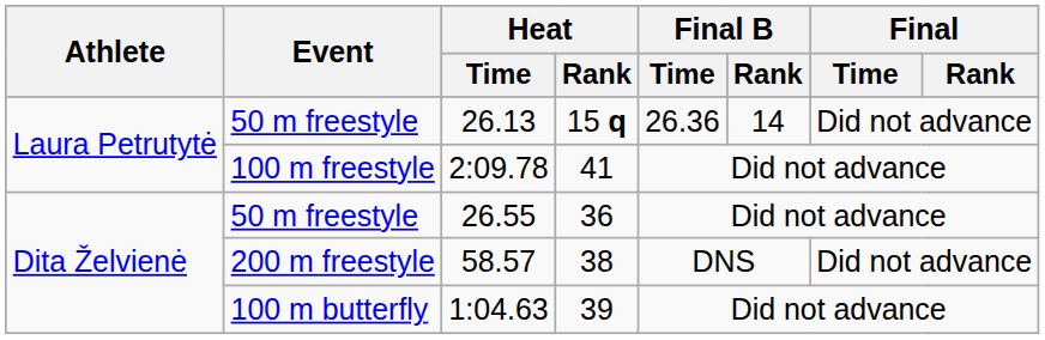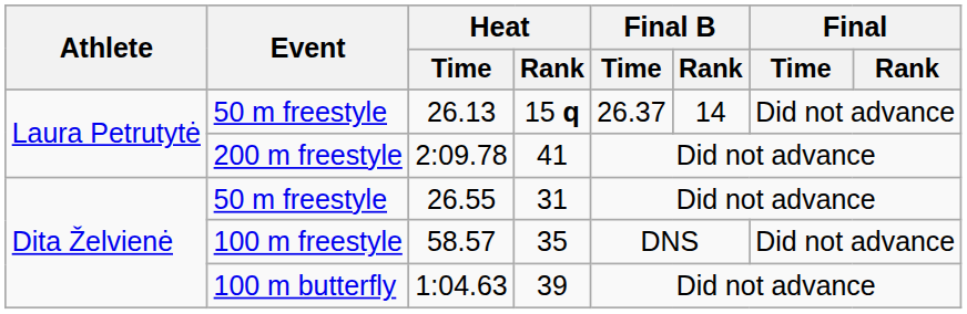26.13 | Final B / Time: 26.36 -> 26.37
2:09.78 | Event: 100 m freestyle -> 200 m freestyle
26.55 | Heat / Rank: 36 -> 31
58.57 | Event: 200 m freestyle -> 100 m freestyle
58.57 | Heat / Rank: 38 -> 35
